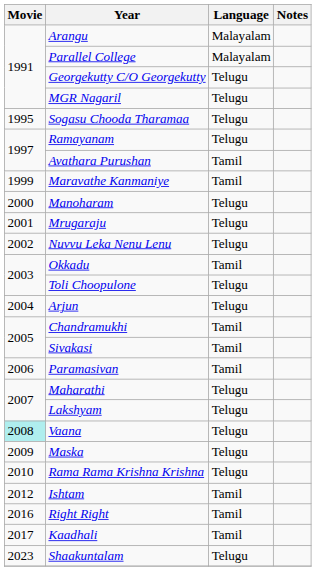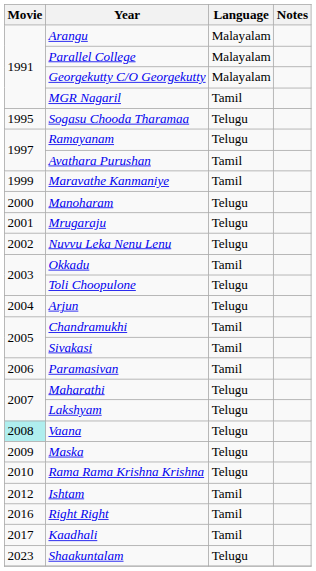Georgekutty C/O Georgekutty | Language: Telugu -> Malayalam
MGR Nagaril | Language: Telugu -> Tamil
